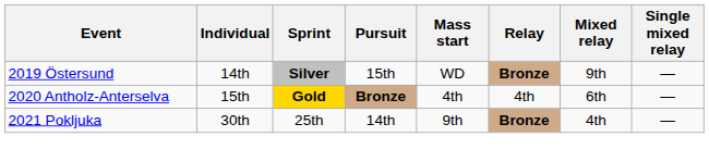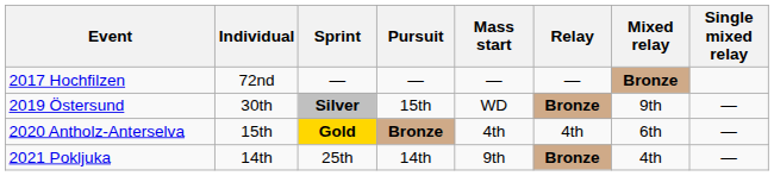+ row: 2017 Hochfilzen | 72nd | — | — | — | — | Bronze
2019 Östersund | Individual: 14th -> 30th
2021 Pokljuka | Individual: 30th -> 14th
